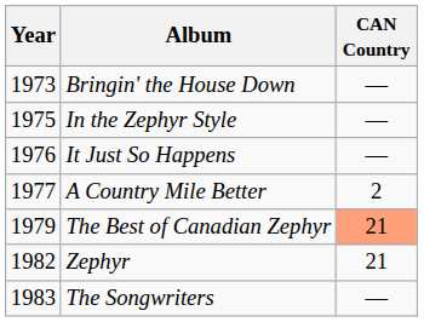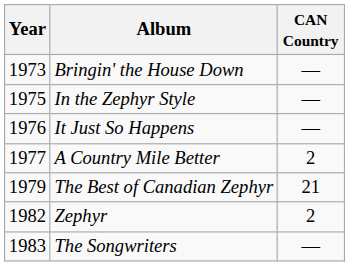The Best of Canadian Zephyr | CAN Country: lightsalmon background -> no background
Zephyr | CAN Country: 21 -> 2
